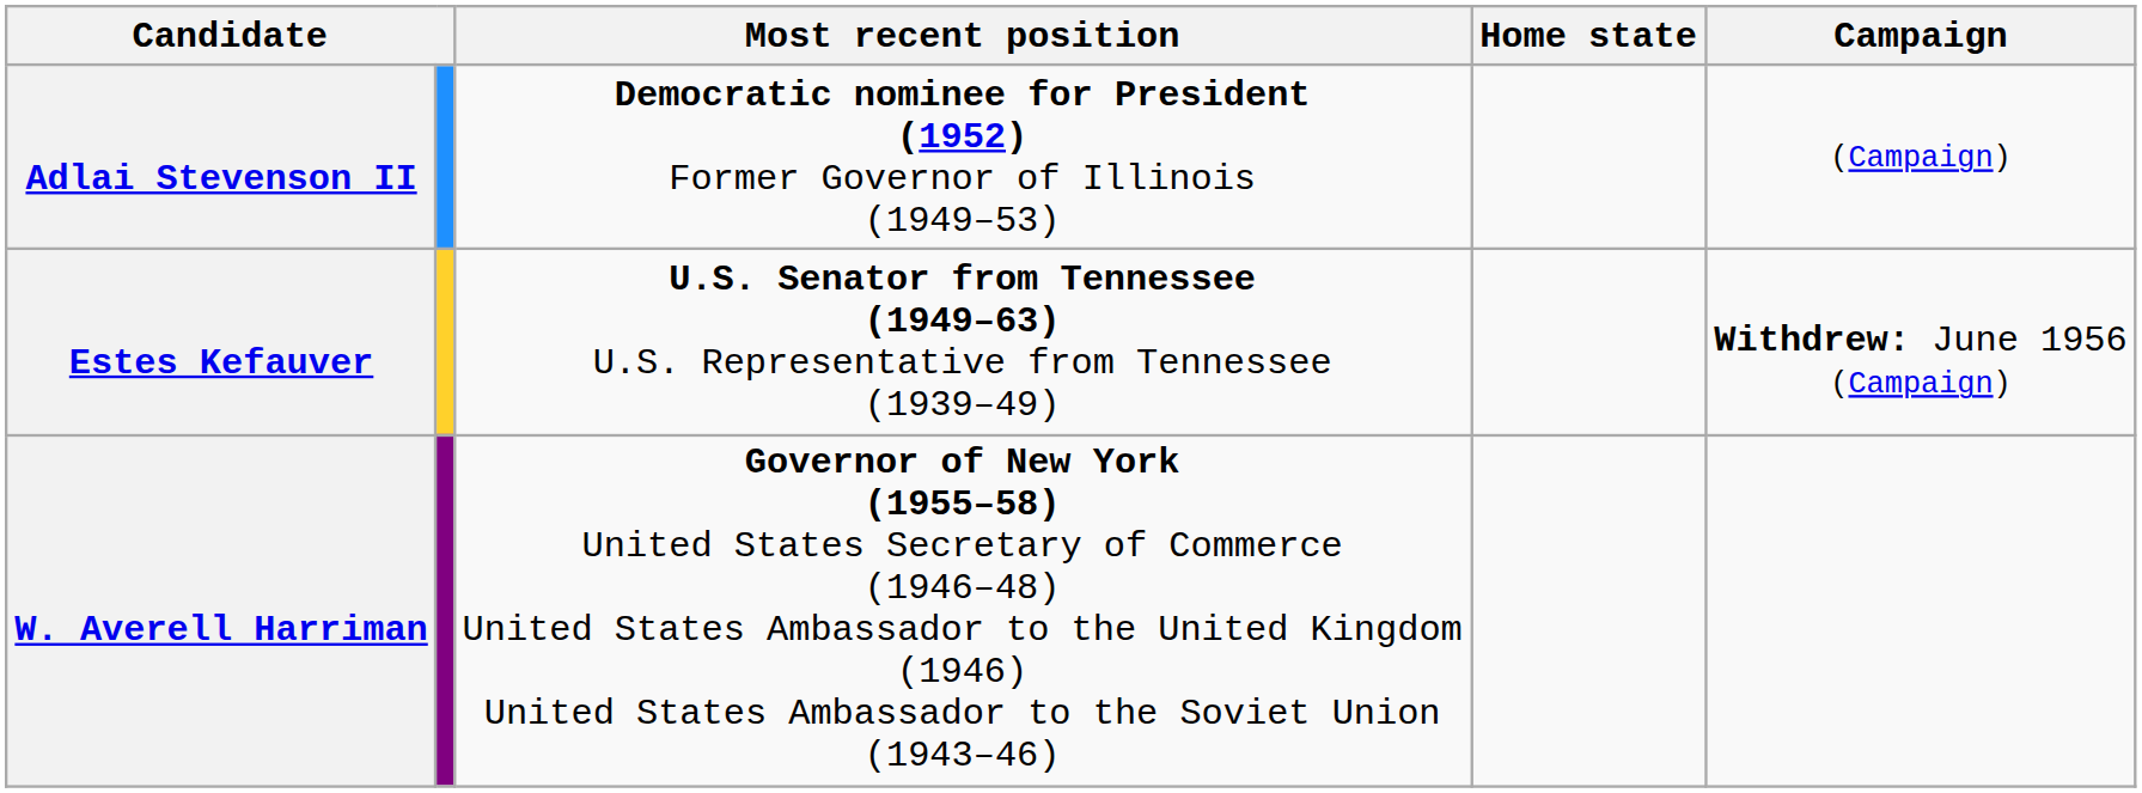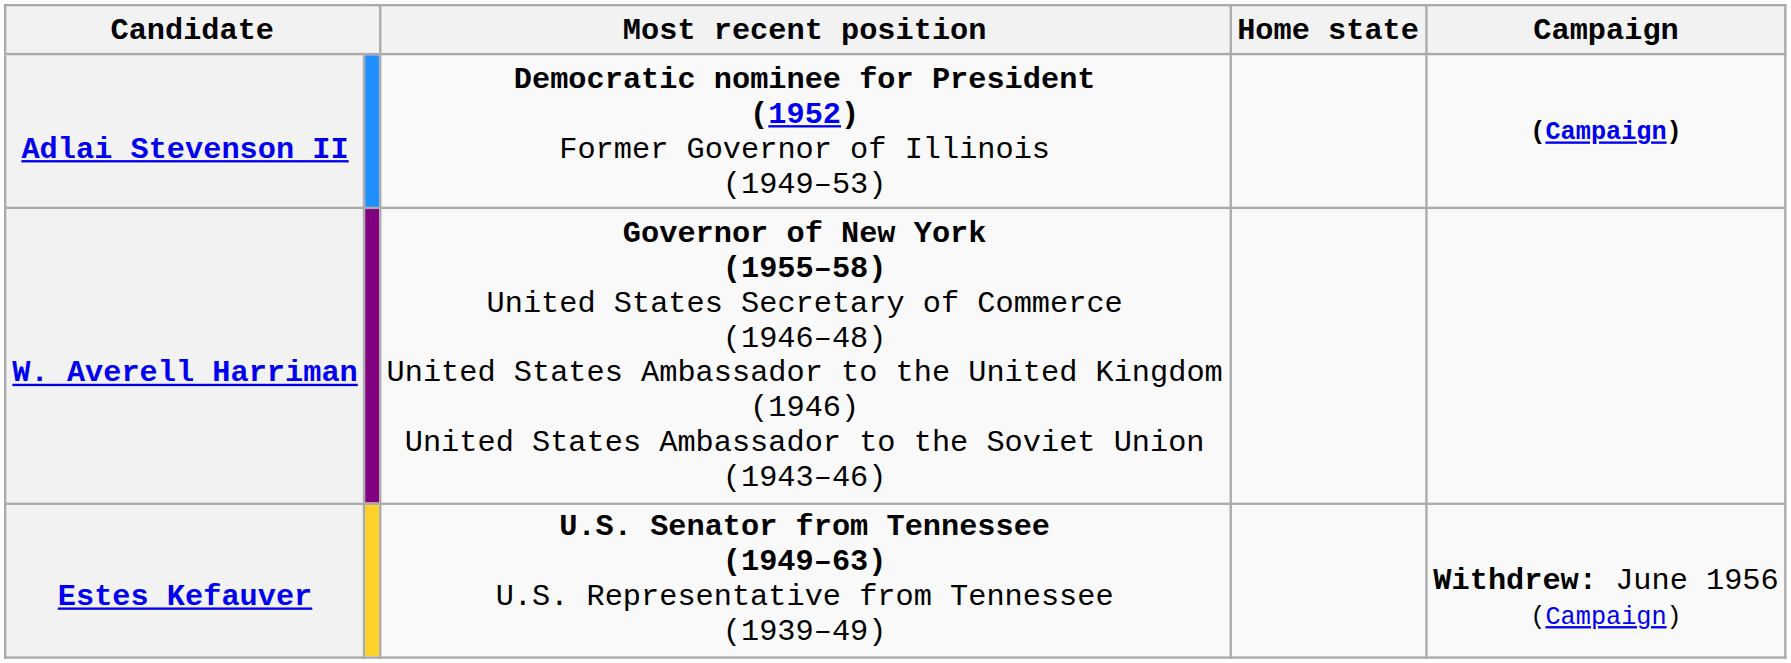Adlai Stevenson II | Campaign: normal -> bold
rows swapped: Estes Kefauver <-> W. Averell Harriman
